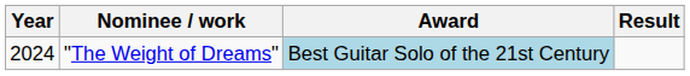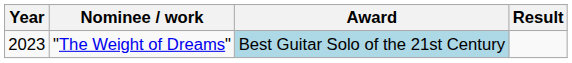"The Weight of Dreams" | Year: 2024 -> 2023
